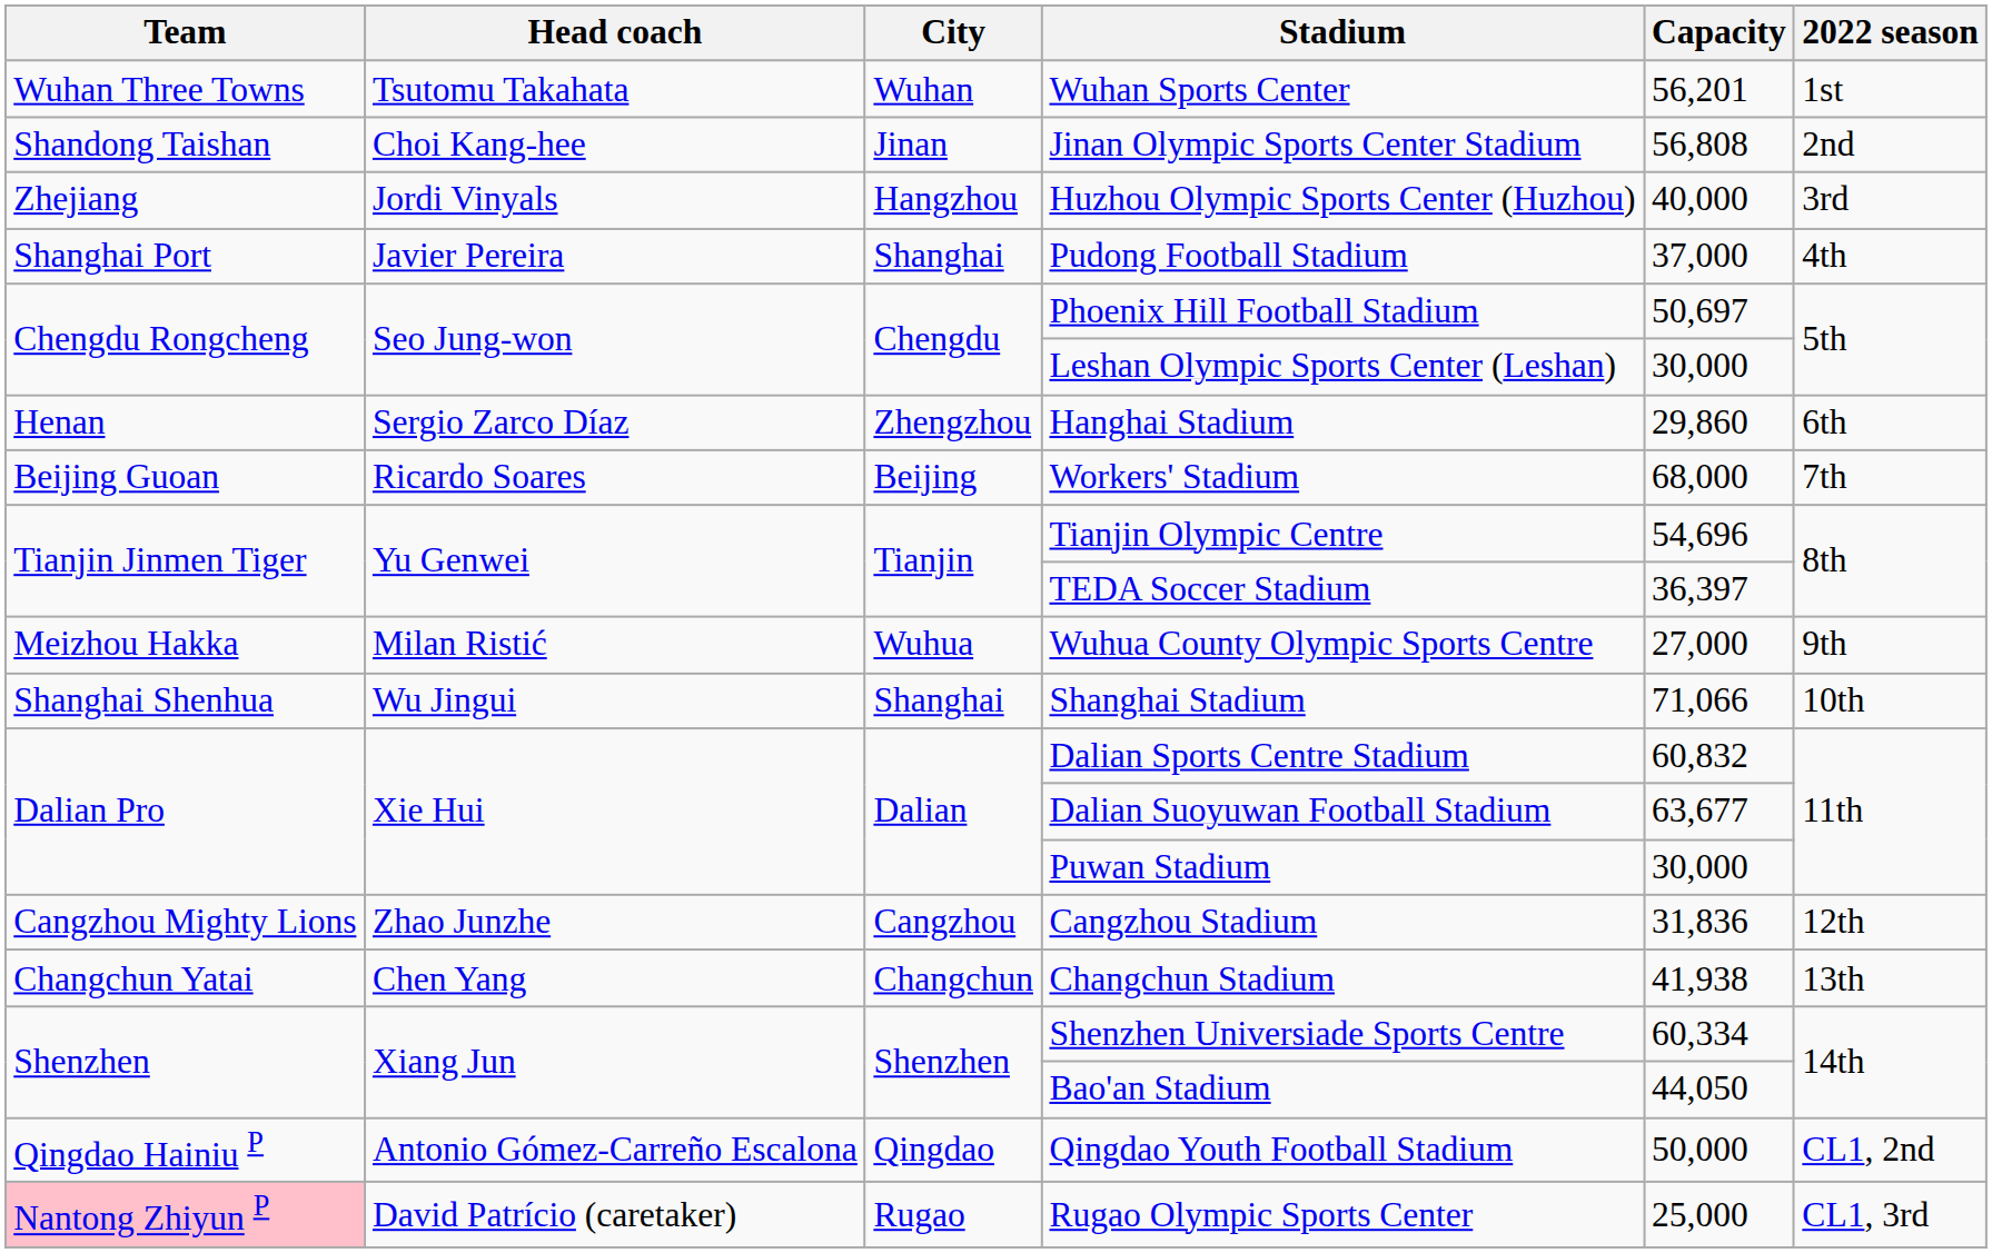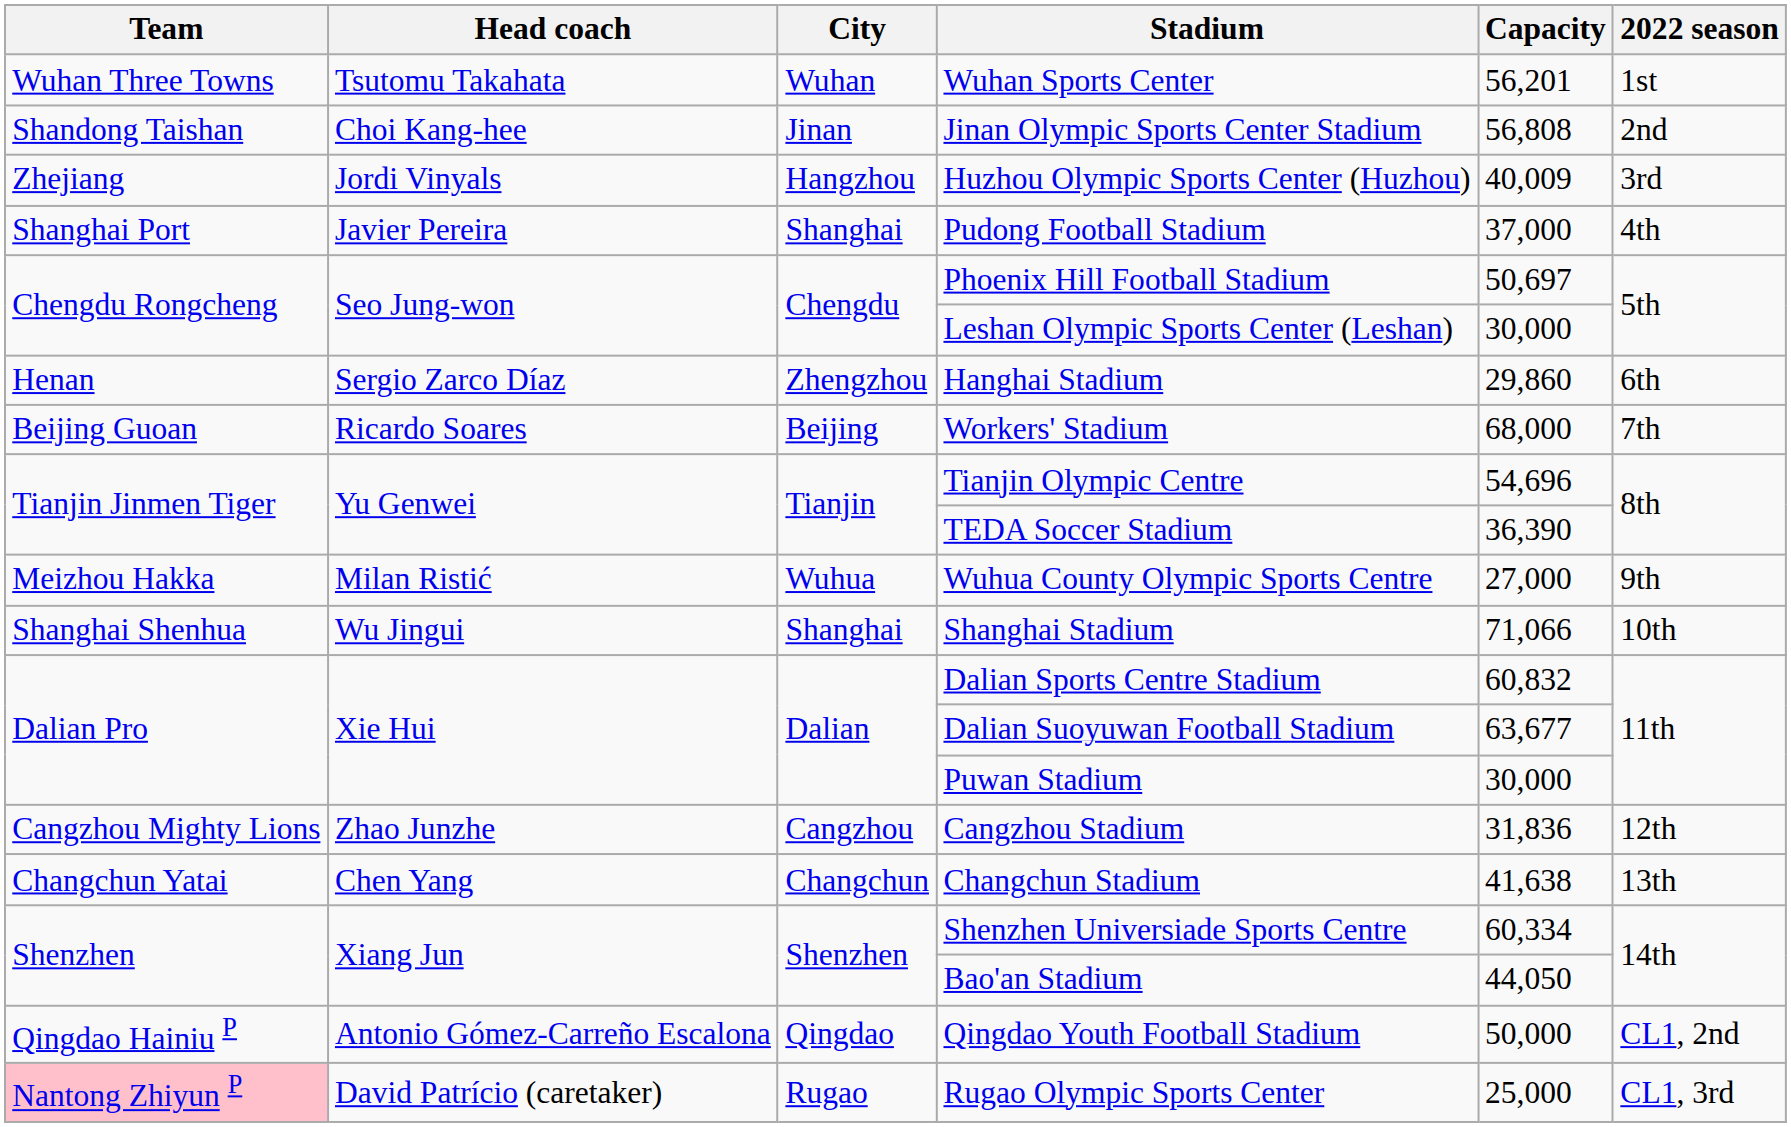Huzhou Olympic Sports Center (Huzhou) | Capacity: 40,000 -> 40,009
TEDA Soccer Stadium | Capacity: 36,397 -> 36,390
Changchun Stadium | Capacity: 41,938 -> 41,638
